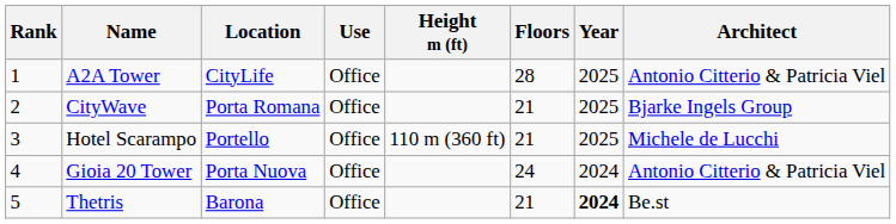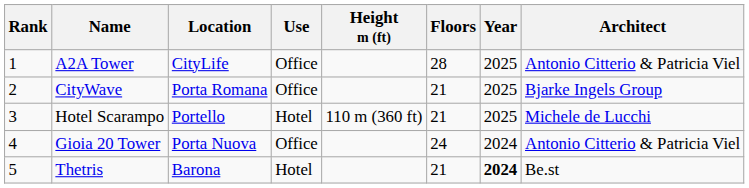Hotel Scarampo | Use: Office -> Hotel
Thetris | Use: Office -> Hotel
